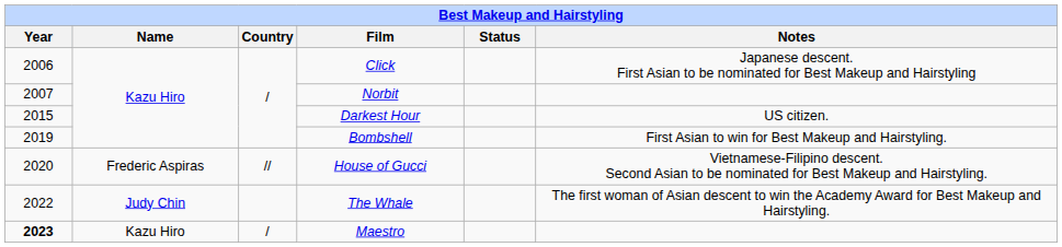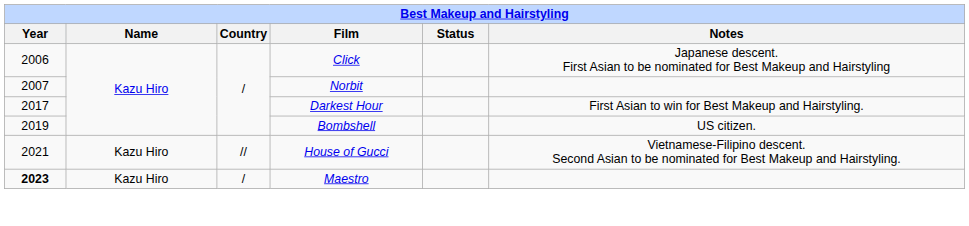Darkest Hour | Year: 2015 -> 2017
Darkest Hour | Notes: US citizen. -> First Asian to win for Best Makeup and Hairstyling.
Bombshell | Notes: First Asian to win for Best Makeup and Hairstyling. -> US citizen.
House of Gucci | Year: 2020 -> 2021
House of Gucci | Name: Frederic Aspiras -> Kazu Hiro
- row: 2022 | Judy Chin | The Whale | The first woman of Asian descent to win the Academy Award for Best Makeup and Hairstyling.
